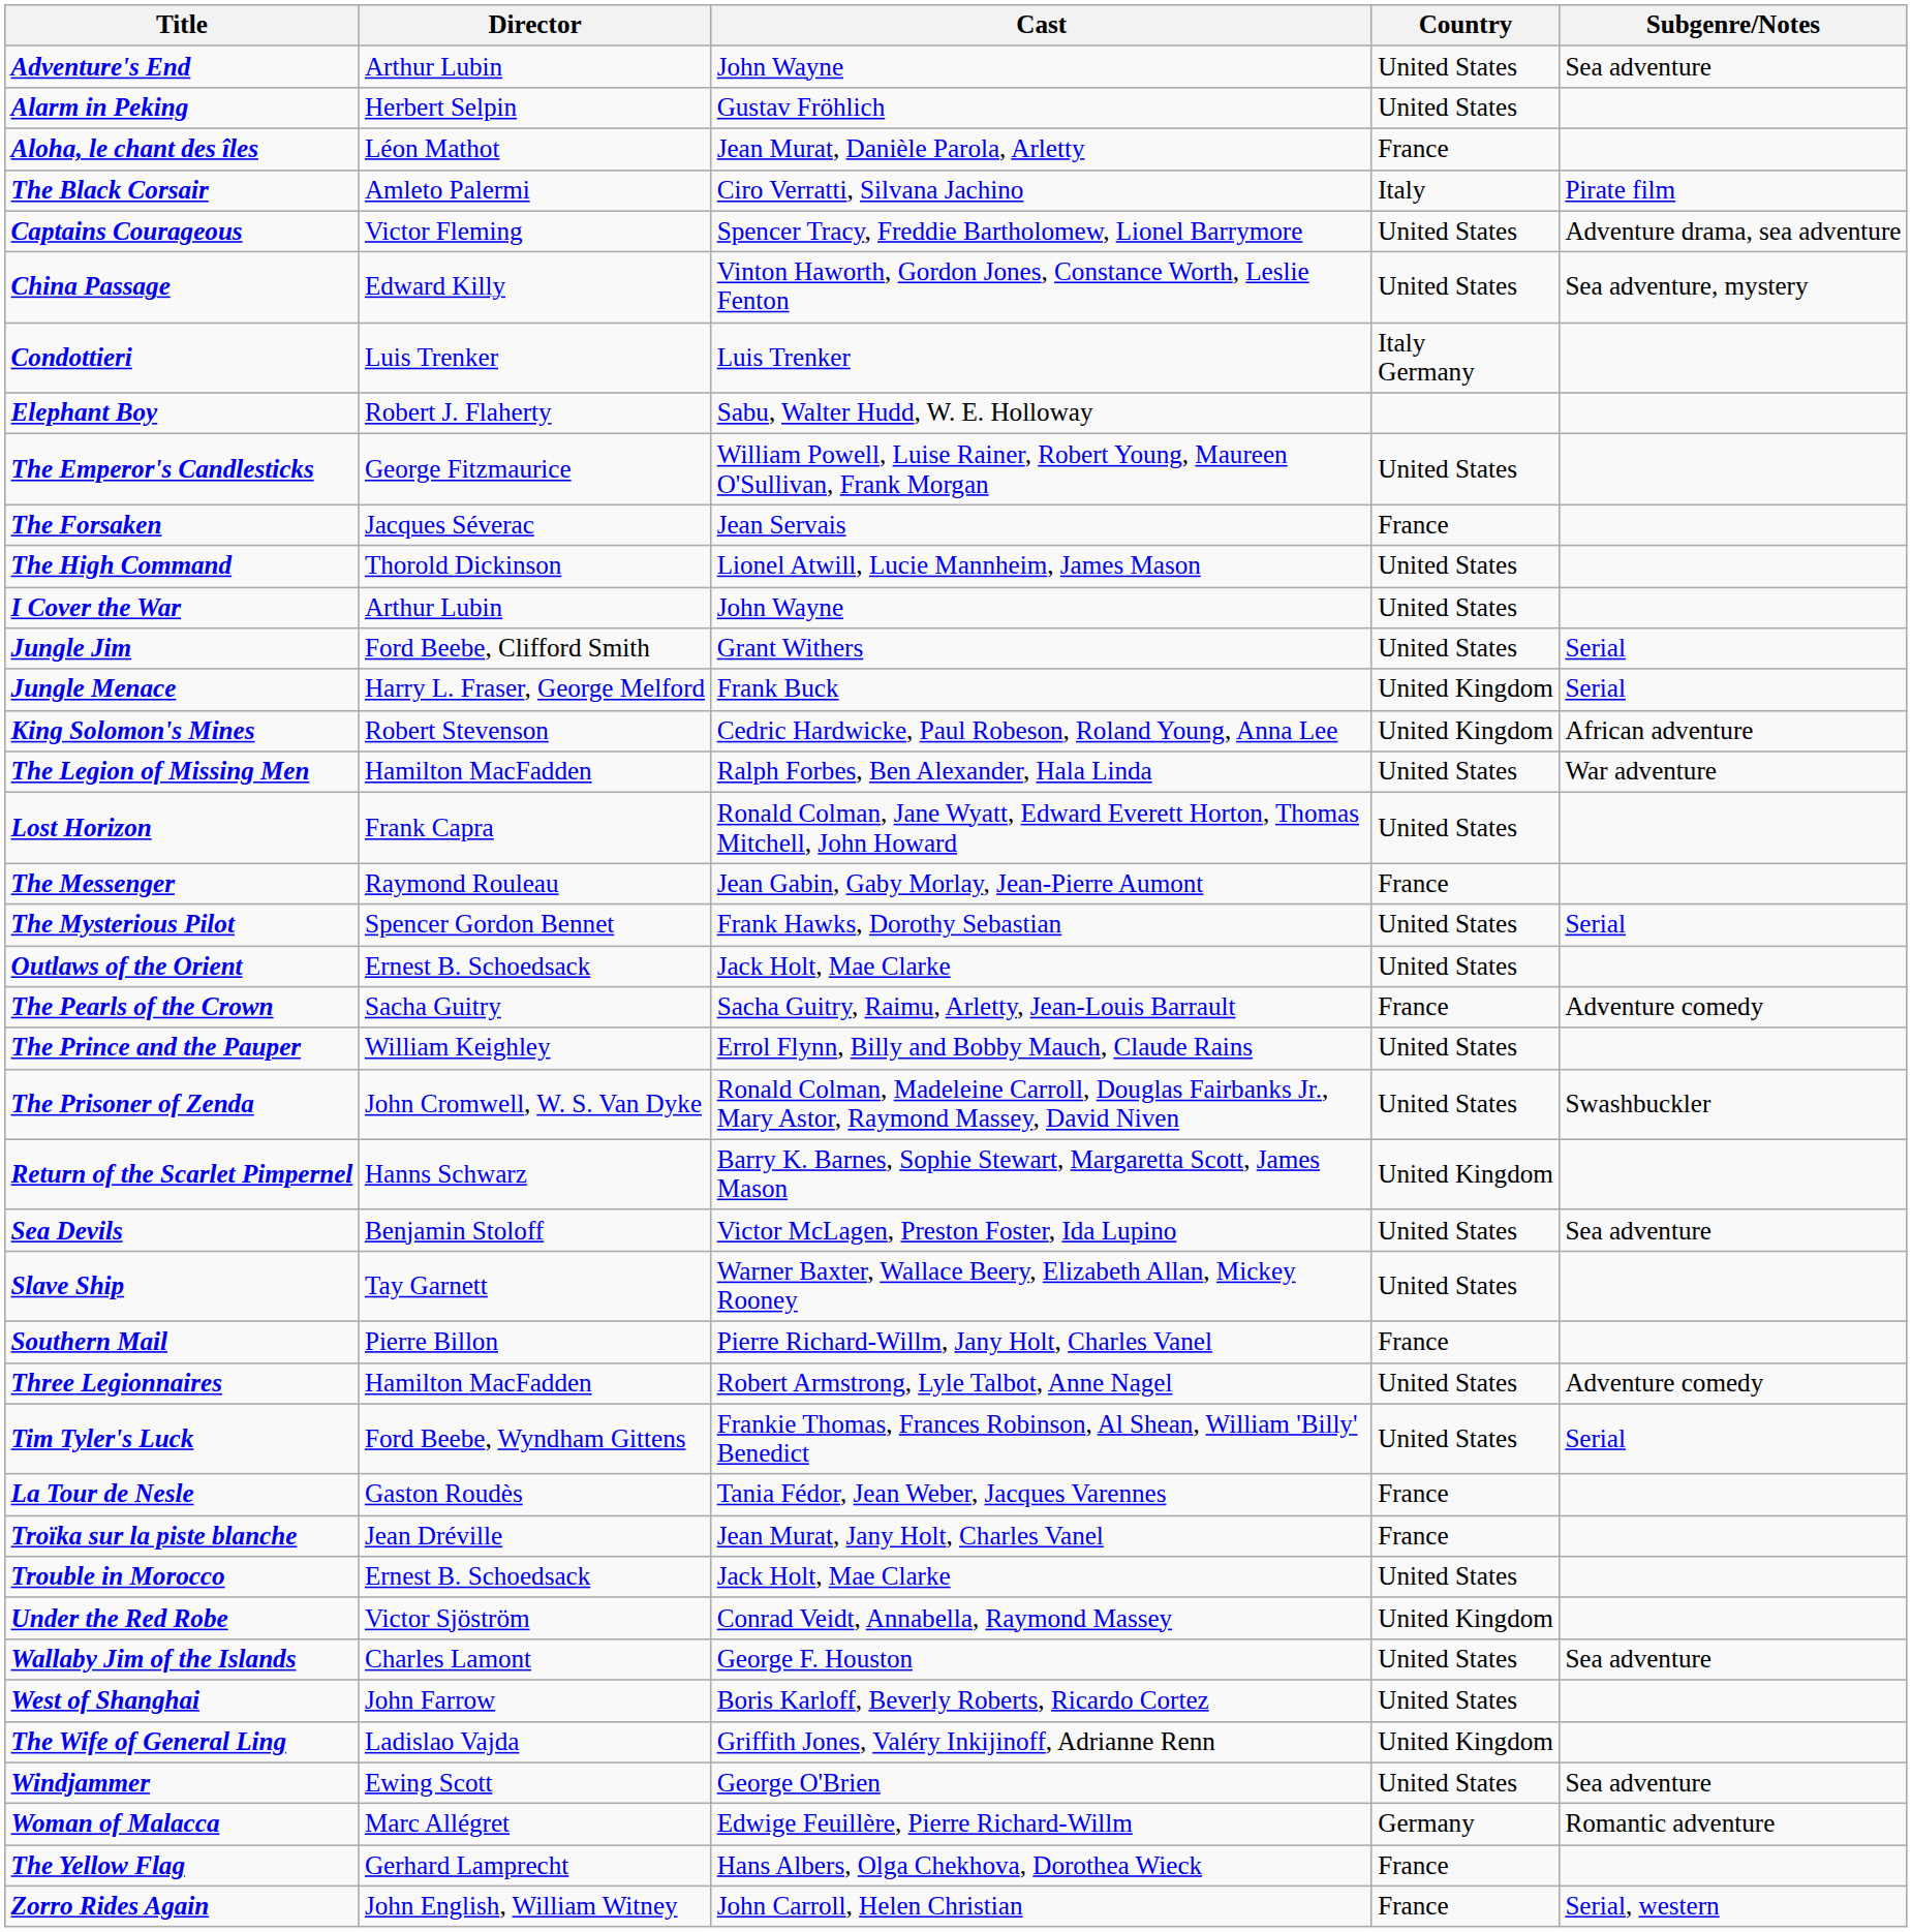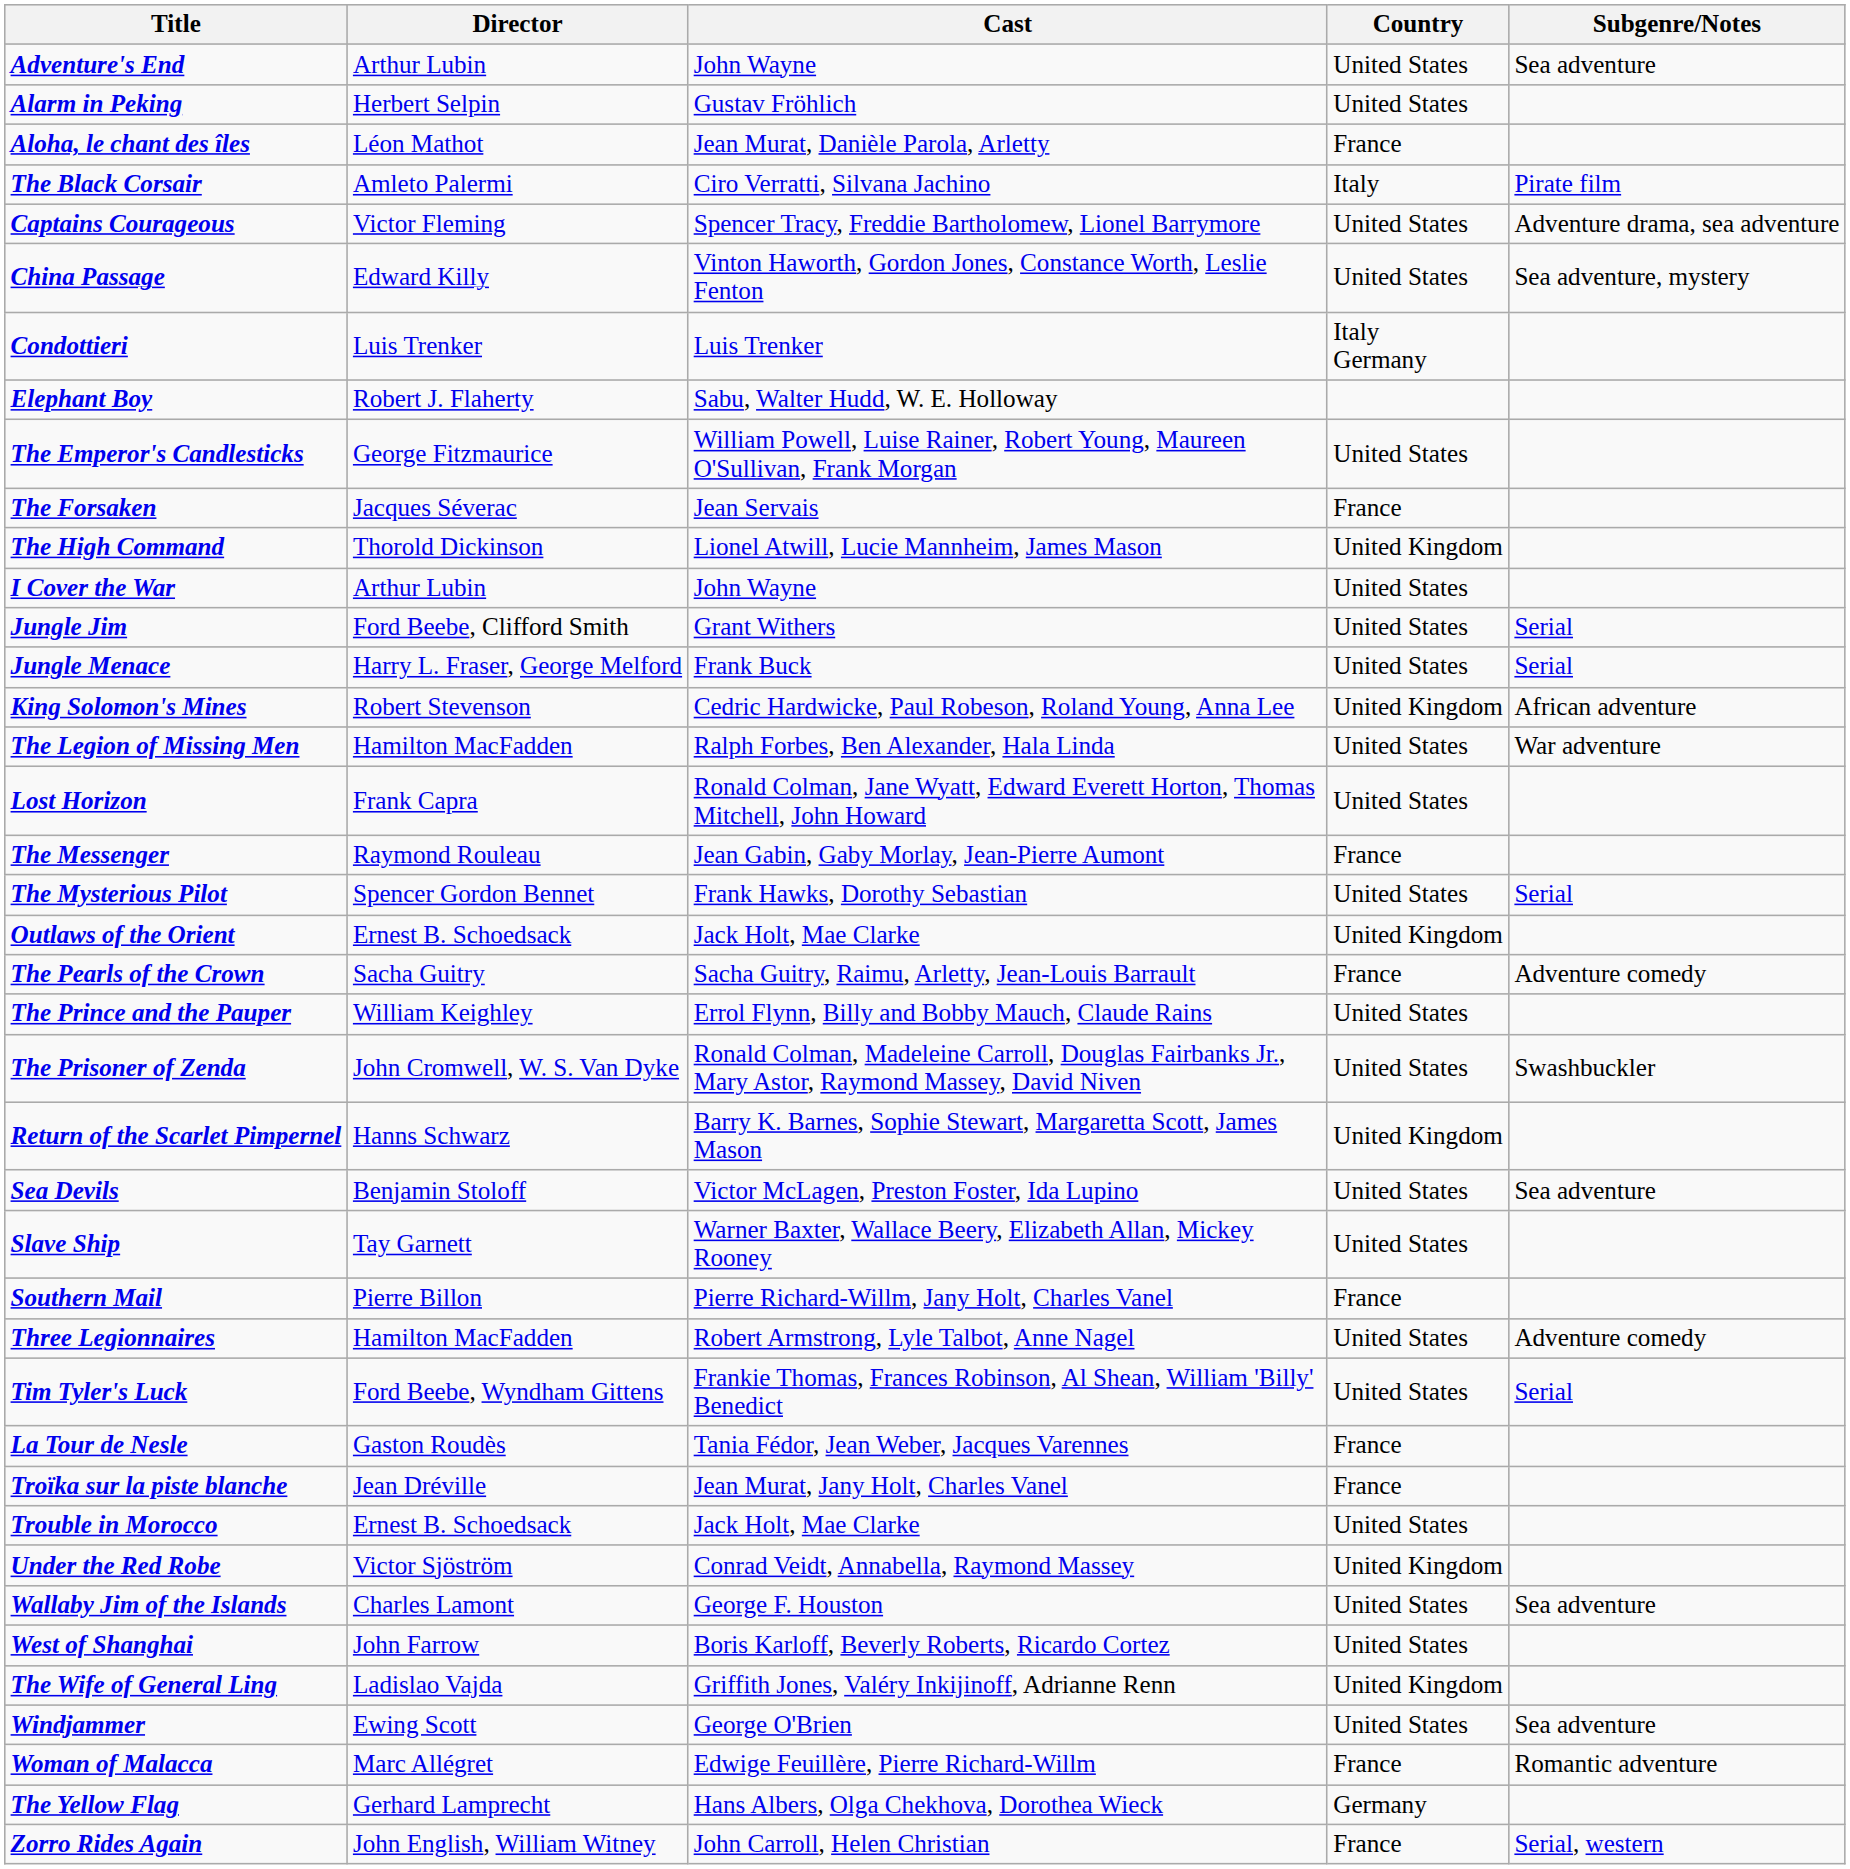The High Command | Country: United States -> United Kingdom
Jungle Menace | Country: United Kingdom -> United States
Outlaws of the Orient | Country: United States -> United Kingdom
Woman of Malacca | Country: Germany -> France
The Yellow Flag | Country: France -> Germany
